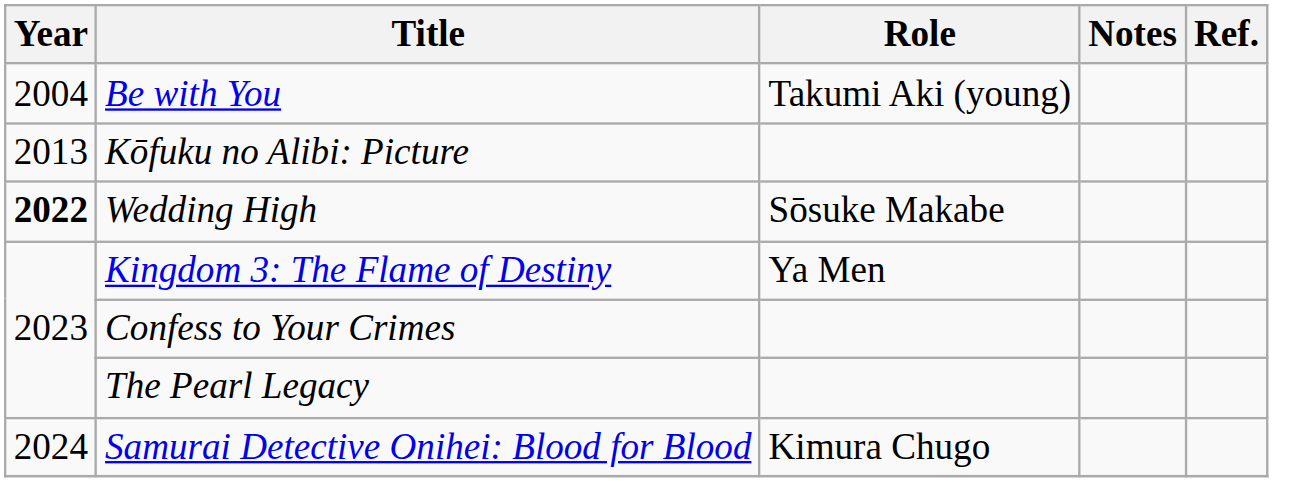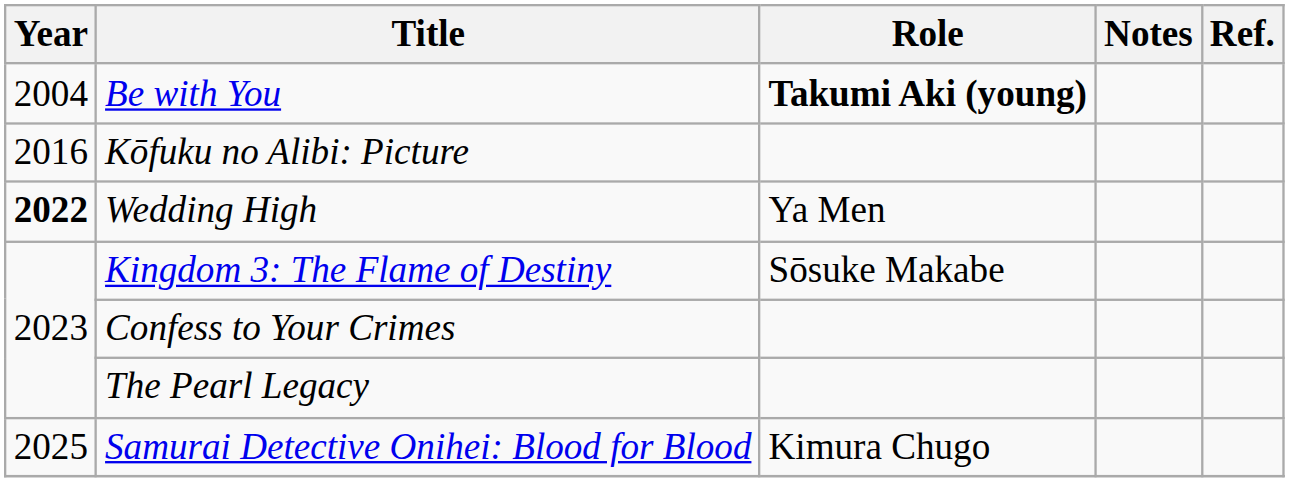Be with You | Role: normal -> bold
Kōfuku no Alibi: Picture | Year: 2013 -> 2016
Wedding High | Role: Sōsuke Makabe -> Ya Men
Kingdom 3: The Flame of Destiny | Role: Ya Men -> Sōsuke Makabe
Samurai Detective Onihei: Blood for Blood | Year: 2024 -> 2025
